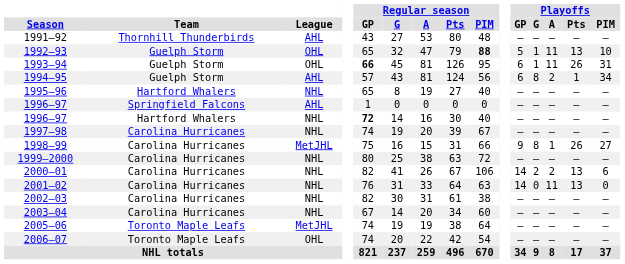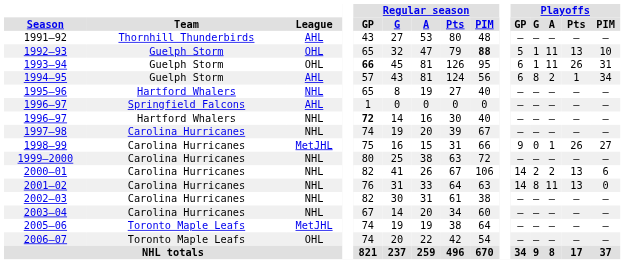1998–99 | Playoffs / G: 8 -> 0
2001–02 | Playoffs / G: 0 -> 8
